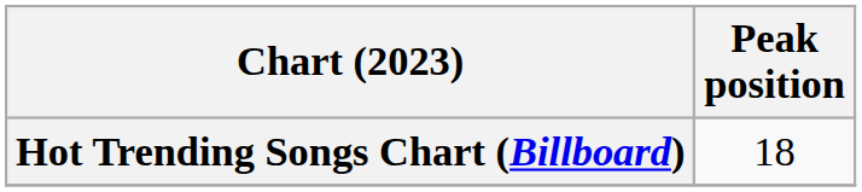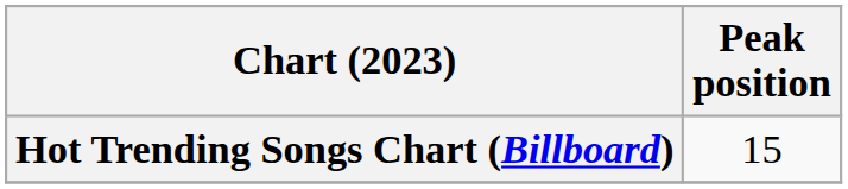Hot Trending Songs Chart (Billboard) | Peak position: 18 -> 15
